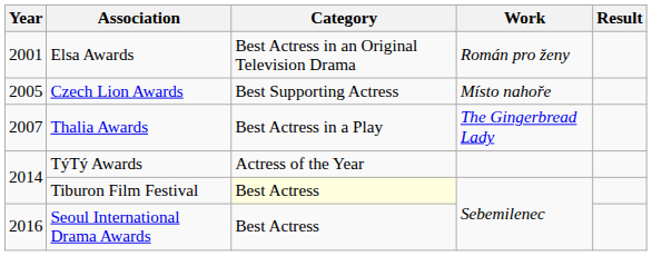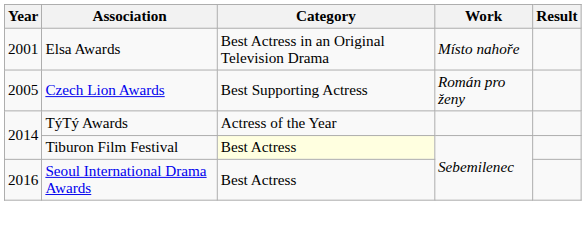Elsa Awards | Work: Román pro ženy -> Místo nahoře
Czech Lion Awards | Work: Místo nahoře -> Román pro ženy
- row: 2007 | Thalia Awards | Best Actress in a Play | The Gingerbread Lady
